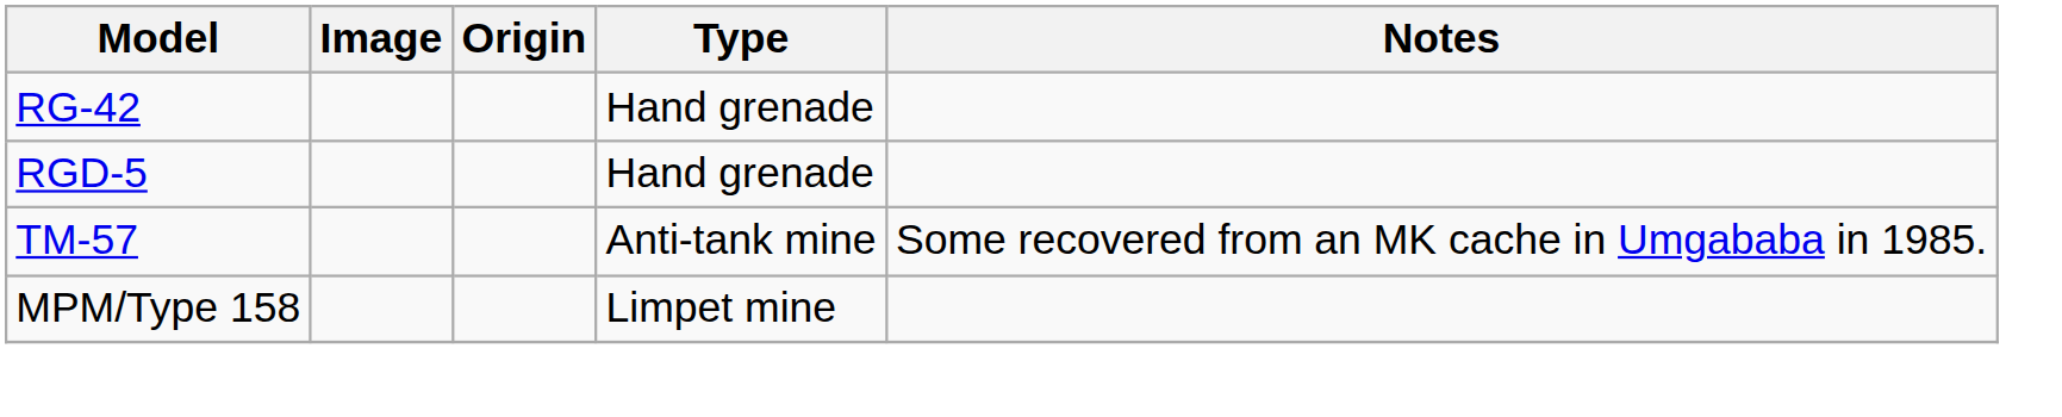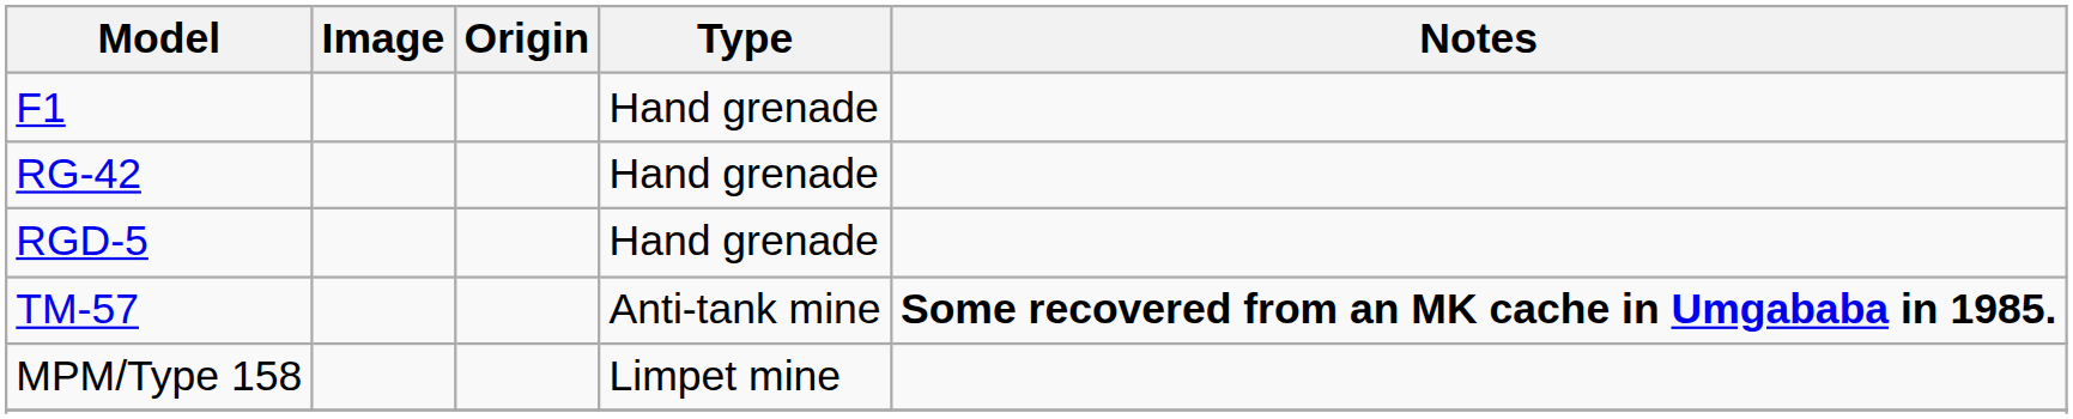+ row: F1 | Hand grenade
TM-57 | Notes: normal -> bold
